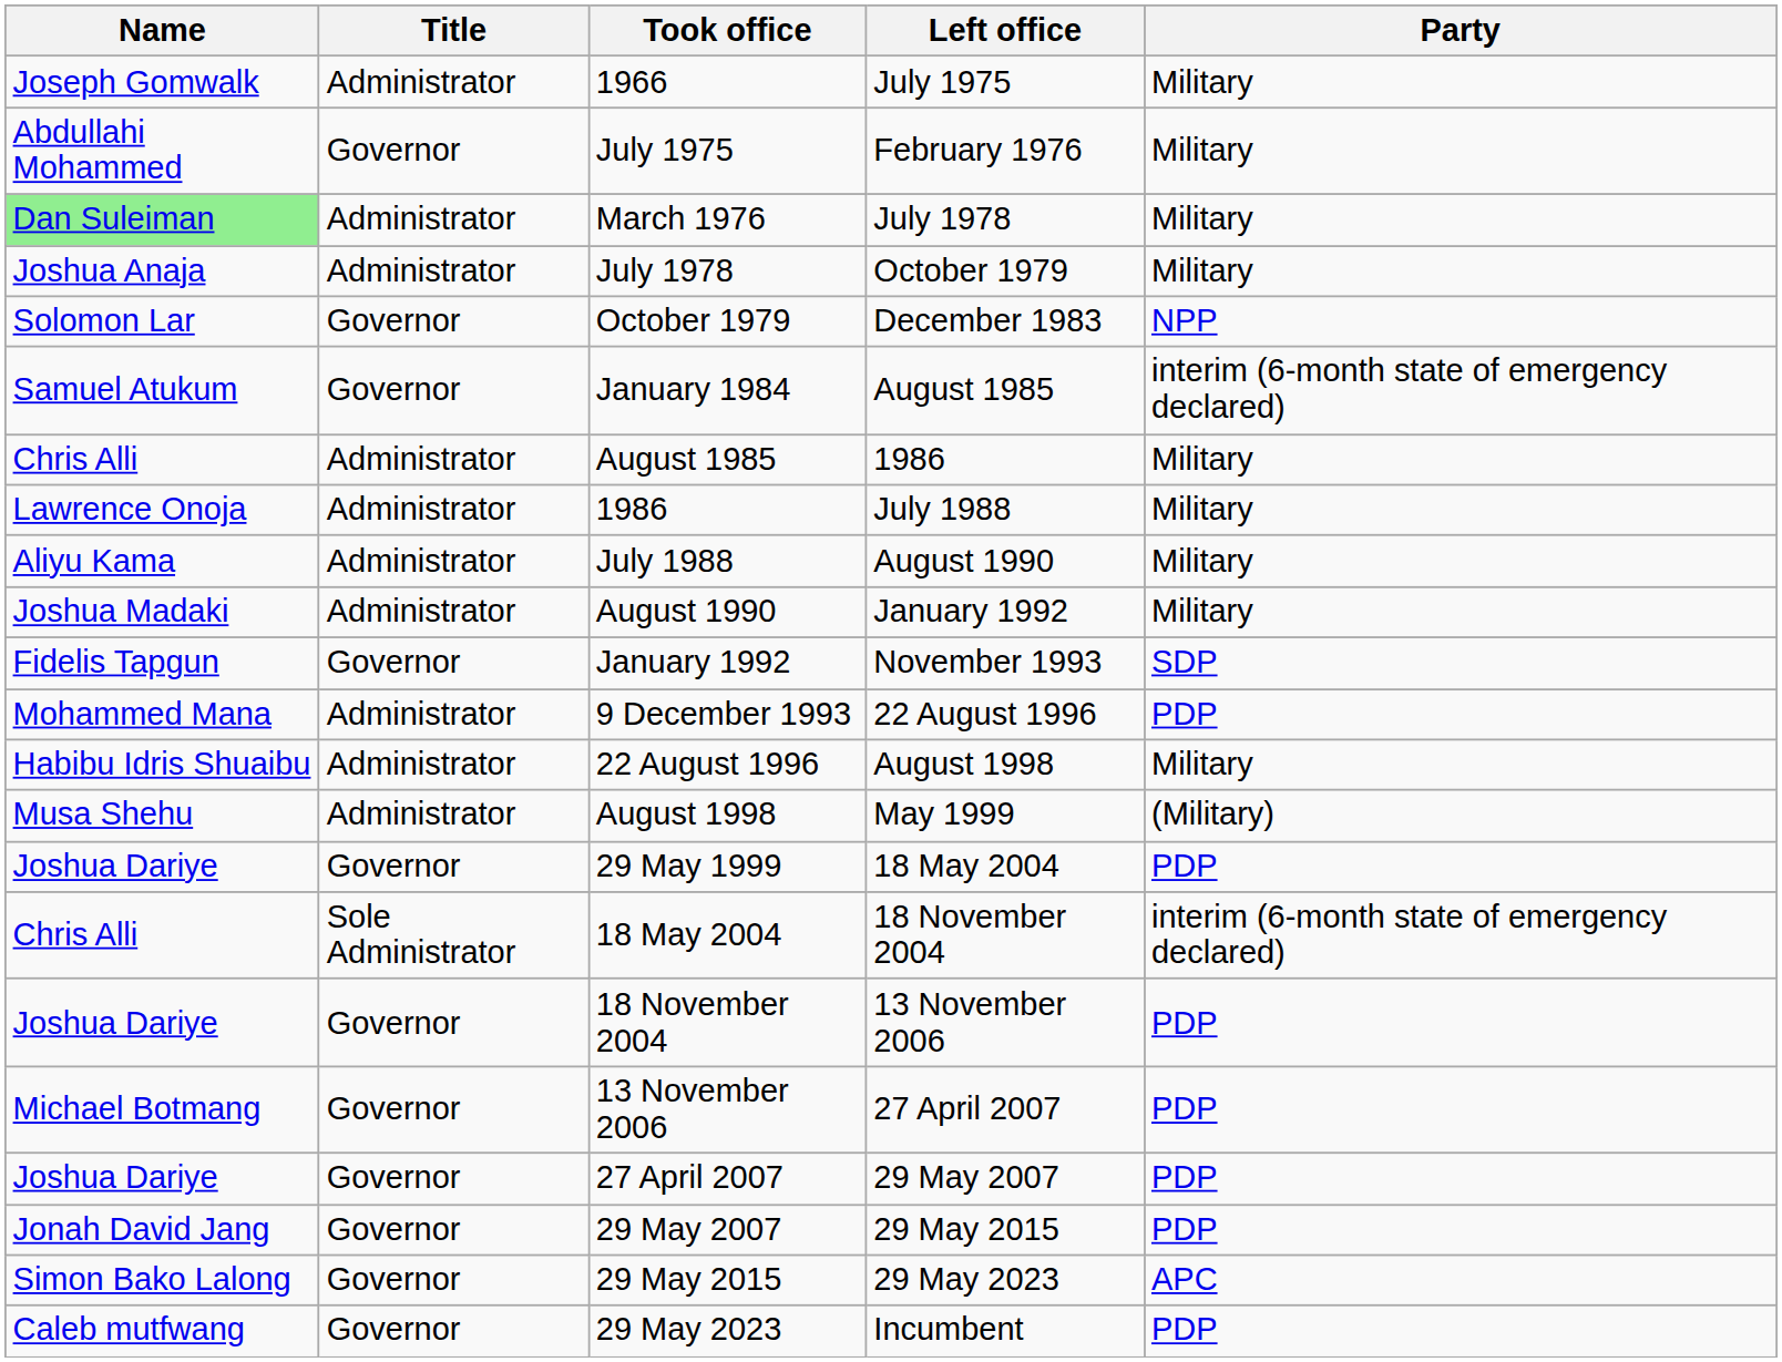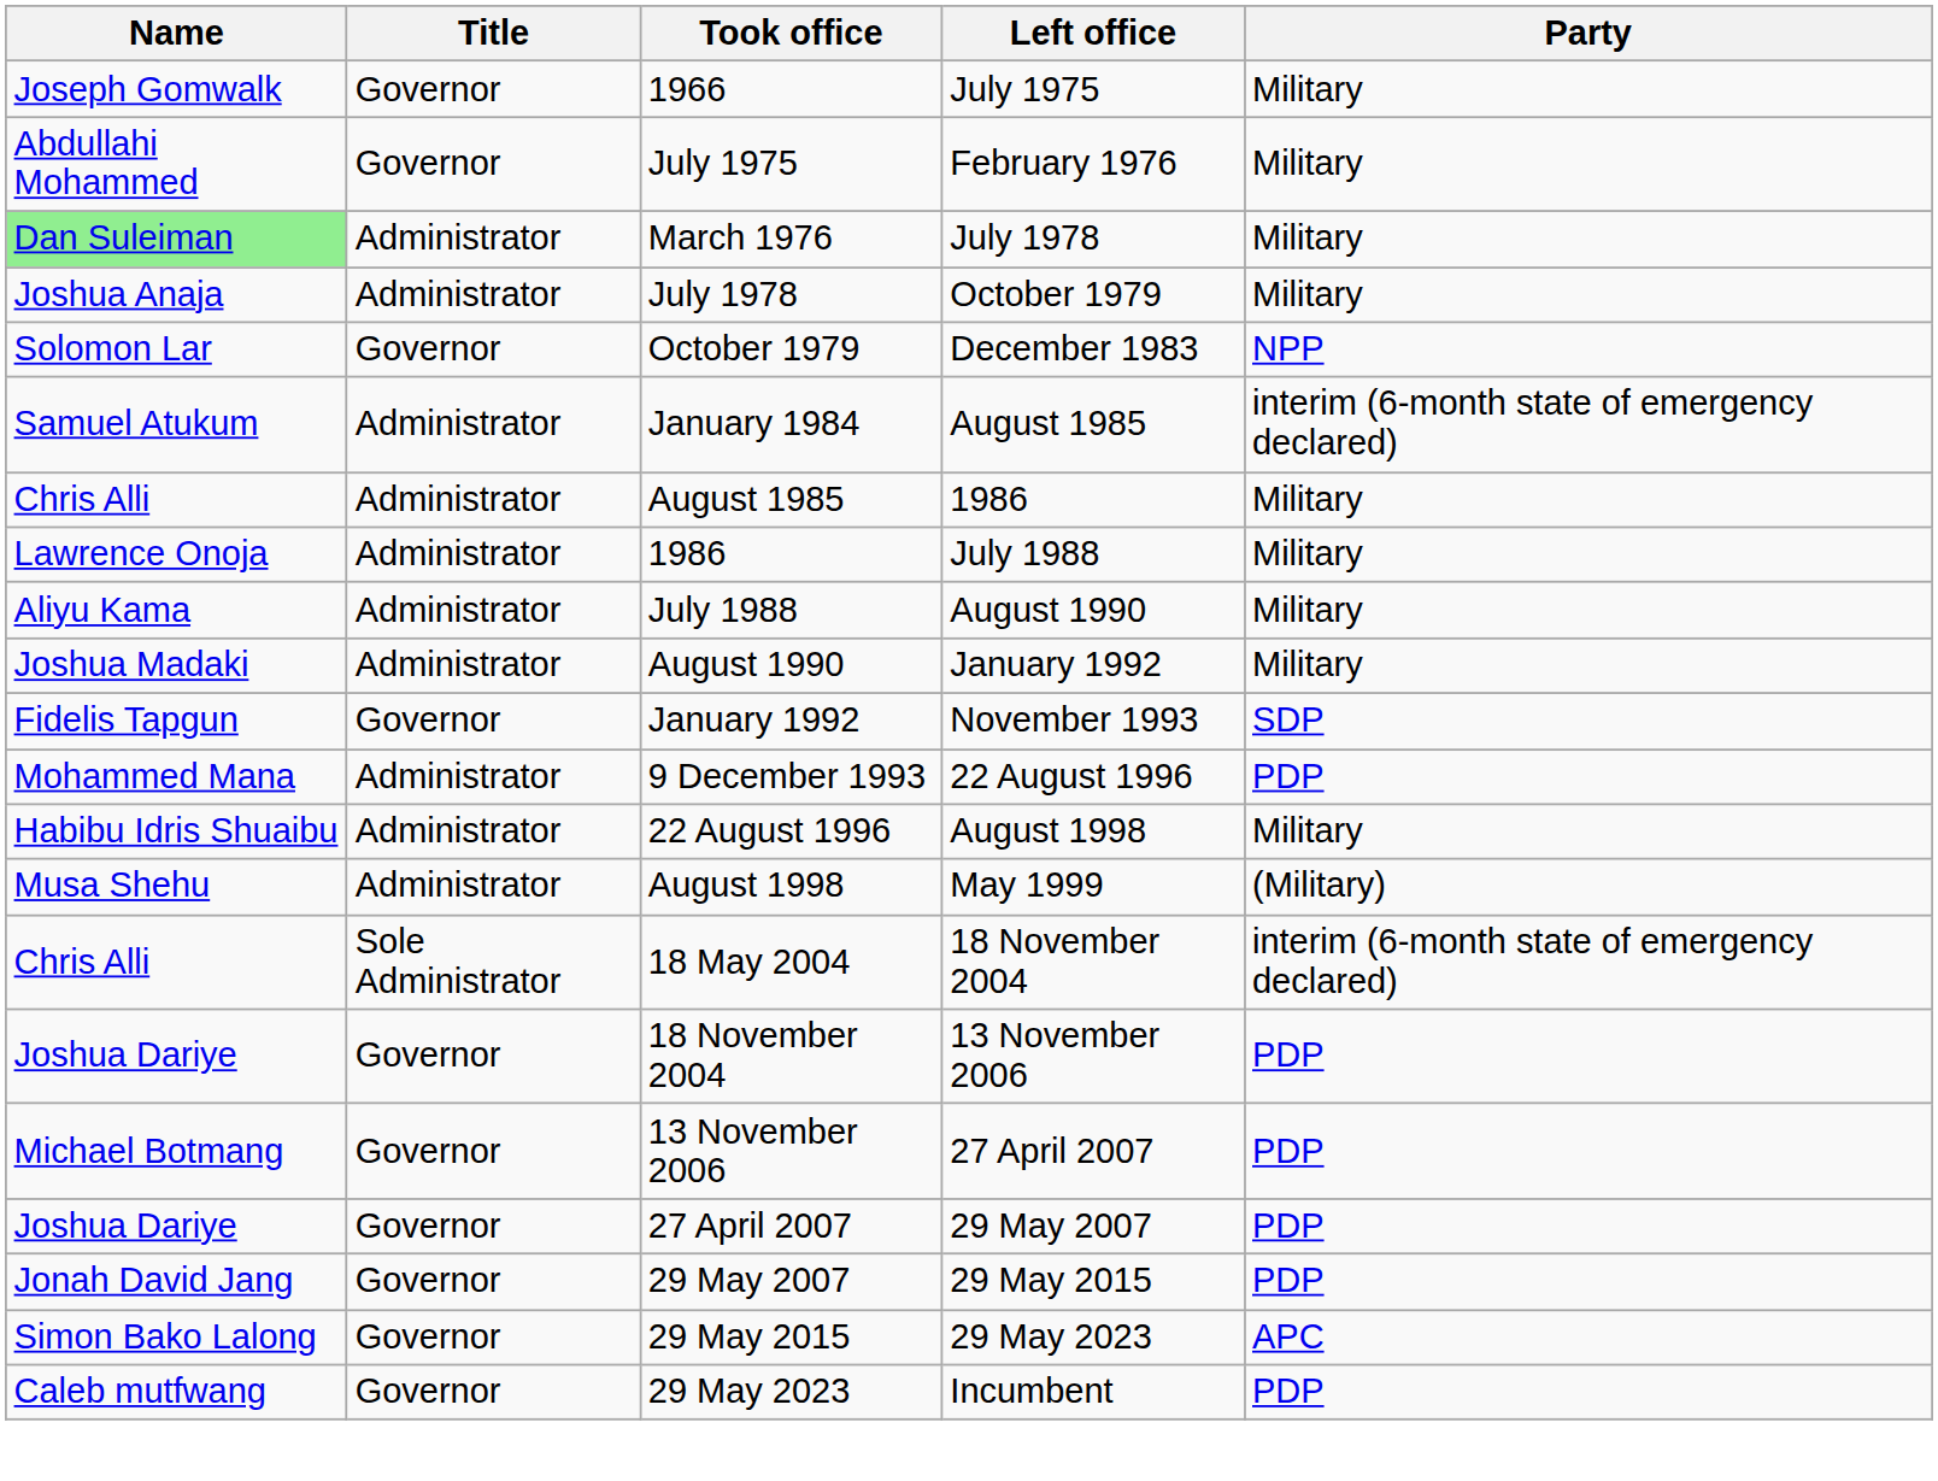1966 | Title: Administrator -> Governor
January 1984 | Title: Governor -> Administrator
- row: Joshua Dariye | Governor | 29 May 1999 | 18 May 2004 | PDP
